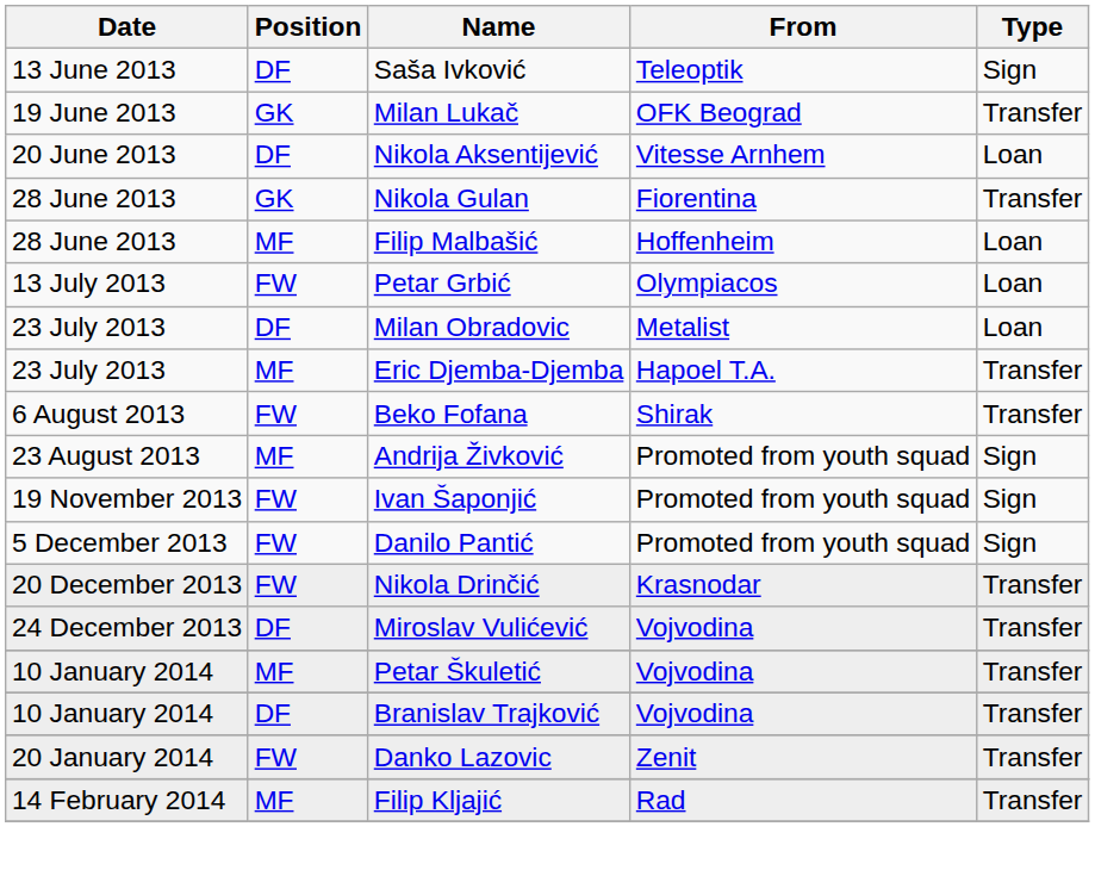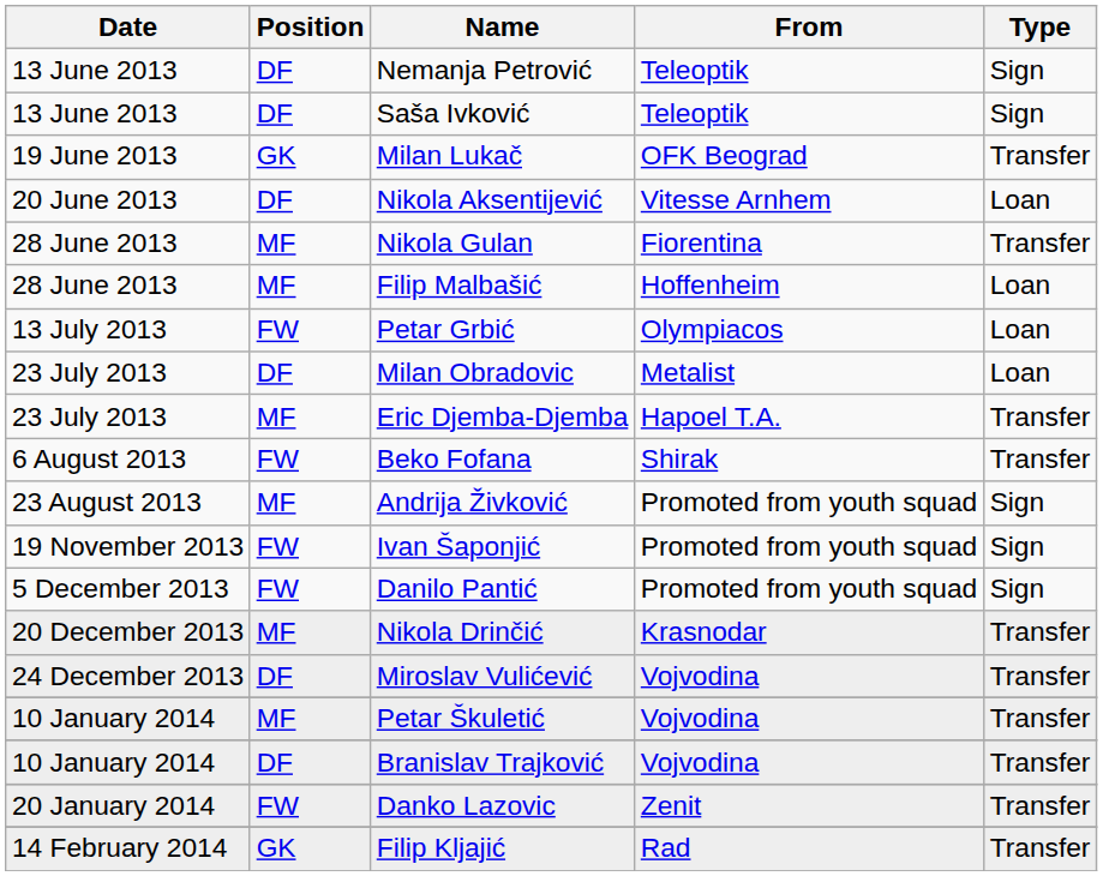+ row: 13 June 2013 | DF | Nemanja Petrović | Teleoptik | Sign
Nikola Gulan | Position: GK -> MF
Nikola Drinčić | Position: FW -> MF
Filip Kljajić | Position: MF -> GK
